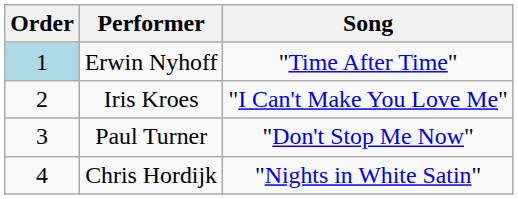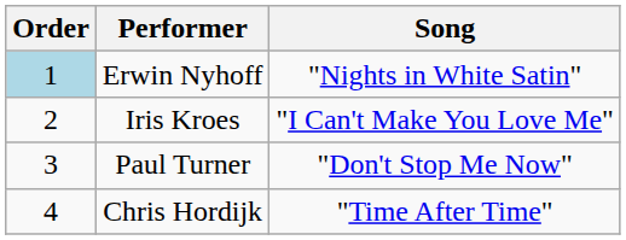Erwin Nyhoff | Song: "Time After Time" -> "Nights in White Satin"
Chris Hordijk | Song: "Nights in White Satin" -> "Time After Time"
